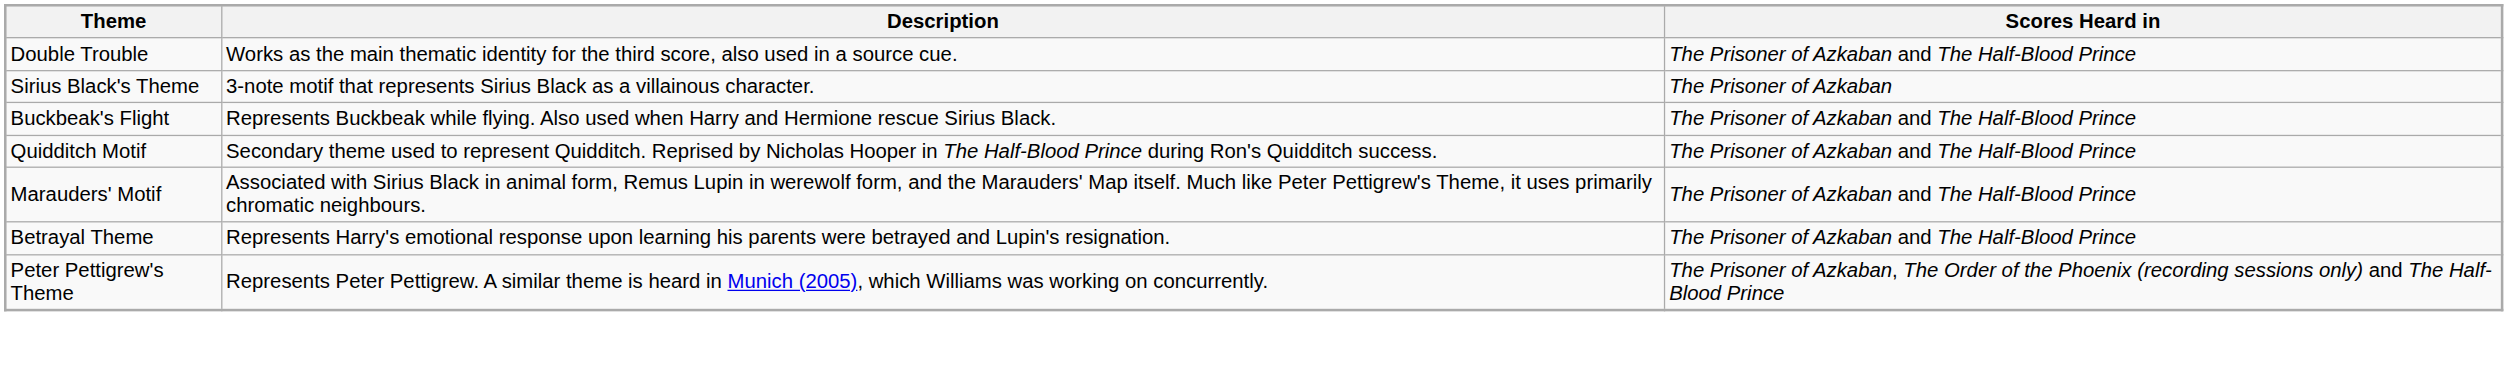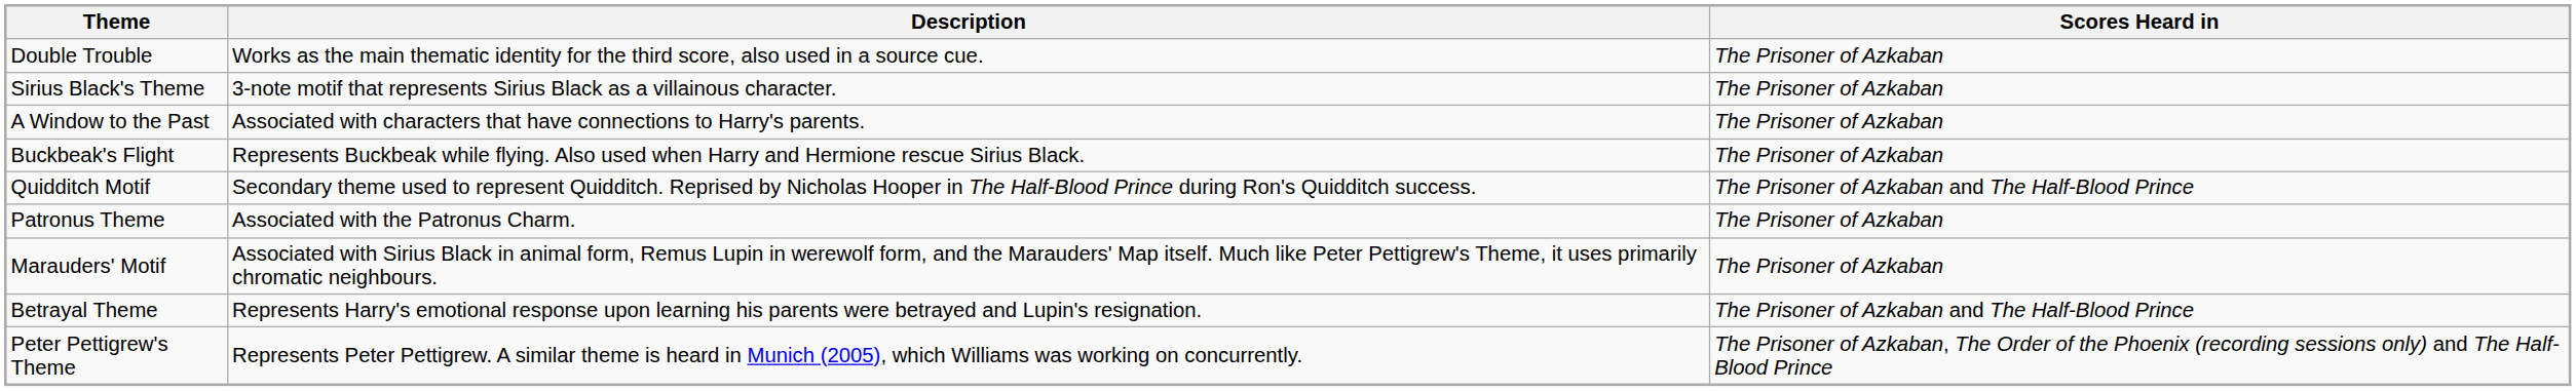Double Trouble | Scores Heard in: The Prisoner of Azkaban and The Half-Blood Prince -> The Prisoner of Azkaban
+ row: A Window to the Past | Associated with characters that have connections to Harry's parents. | The Prisoner of Azkaban
Buckbeak's Flight | Scores Heard in: The Prisoner of Azkaban and The Half-Blood Prince -> The Prisoner of Azkaban
+ row: Patronus Theme | Associated with the Patronus Charm. | The Prisoner of Azkaban
Marauders' Motif | Scores Heard in: The Prisoner of Azkaban and The Half-Blood Prince -> The Prisoner of Azkaban
